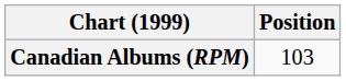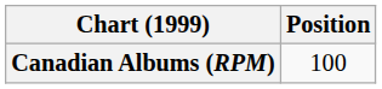Canadian Albums (RPM) | Position: 103 -> 100
